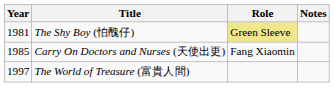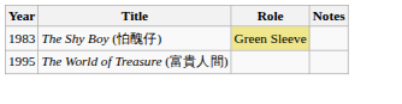The Shy Boy (怕醜仔) | Year: 1981 -> 1983
- row: 1985 | Carry On Doctors and Nurses (天使出更) | Fang Xiaomin
The World of Treasure (富貴人間) | Year: 1997 -> 1995
